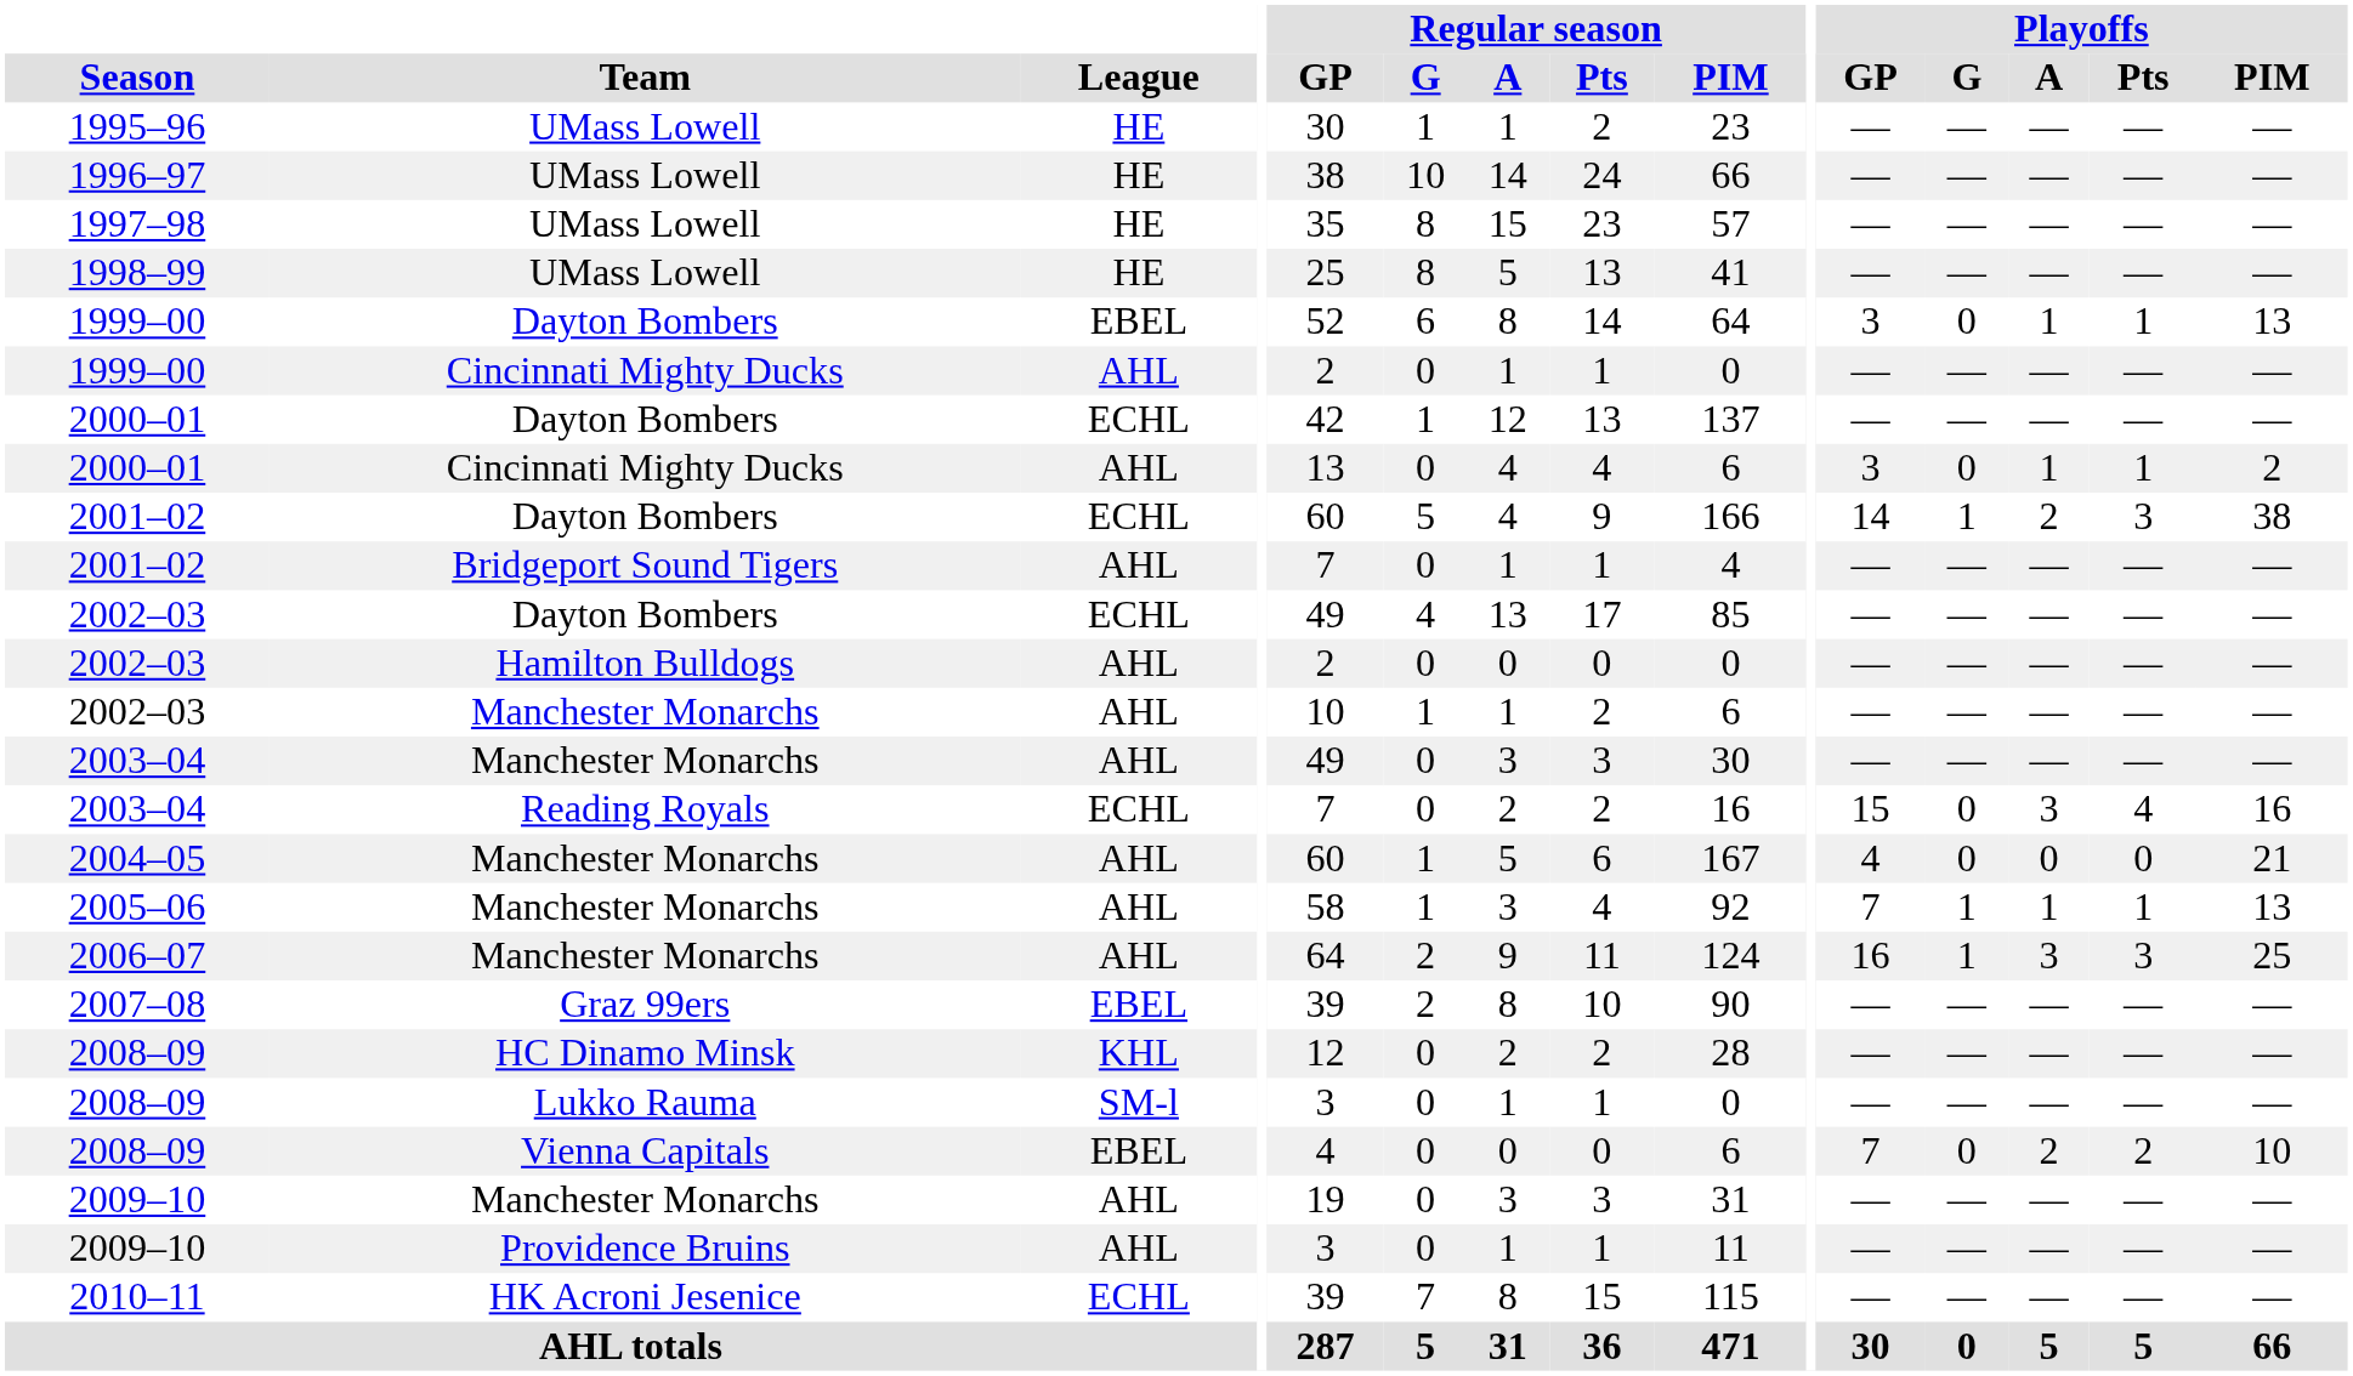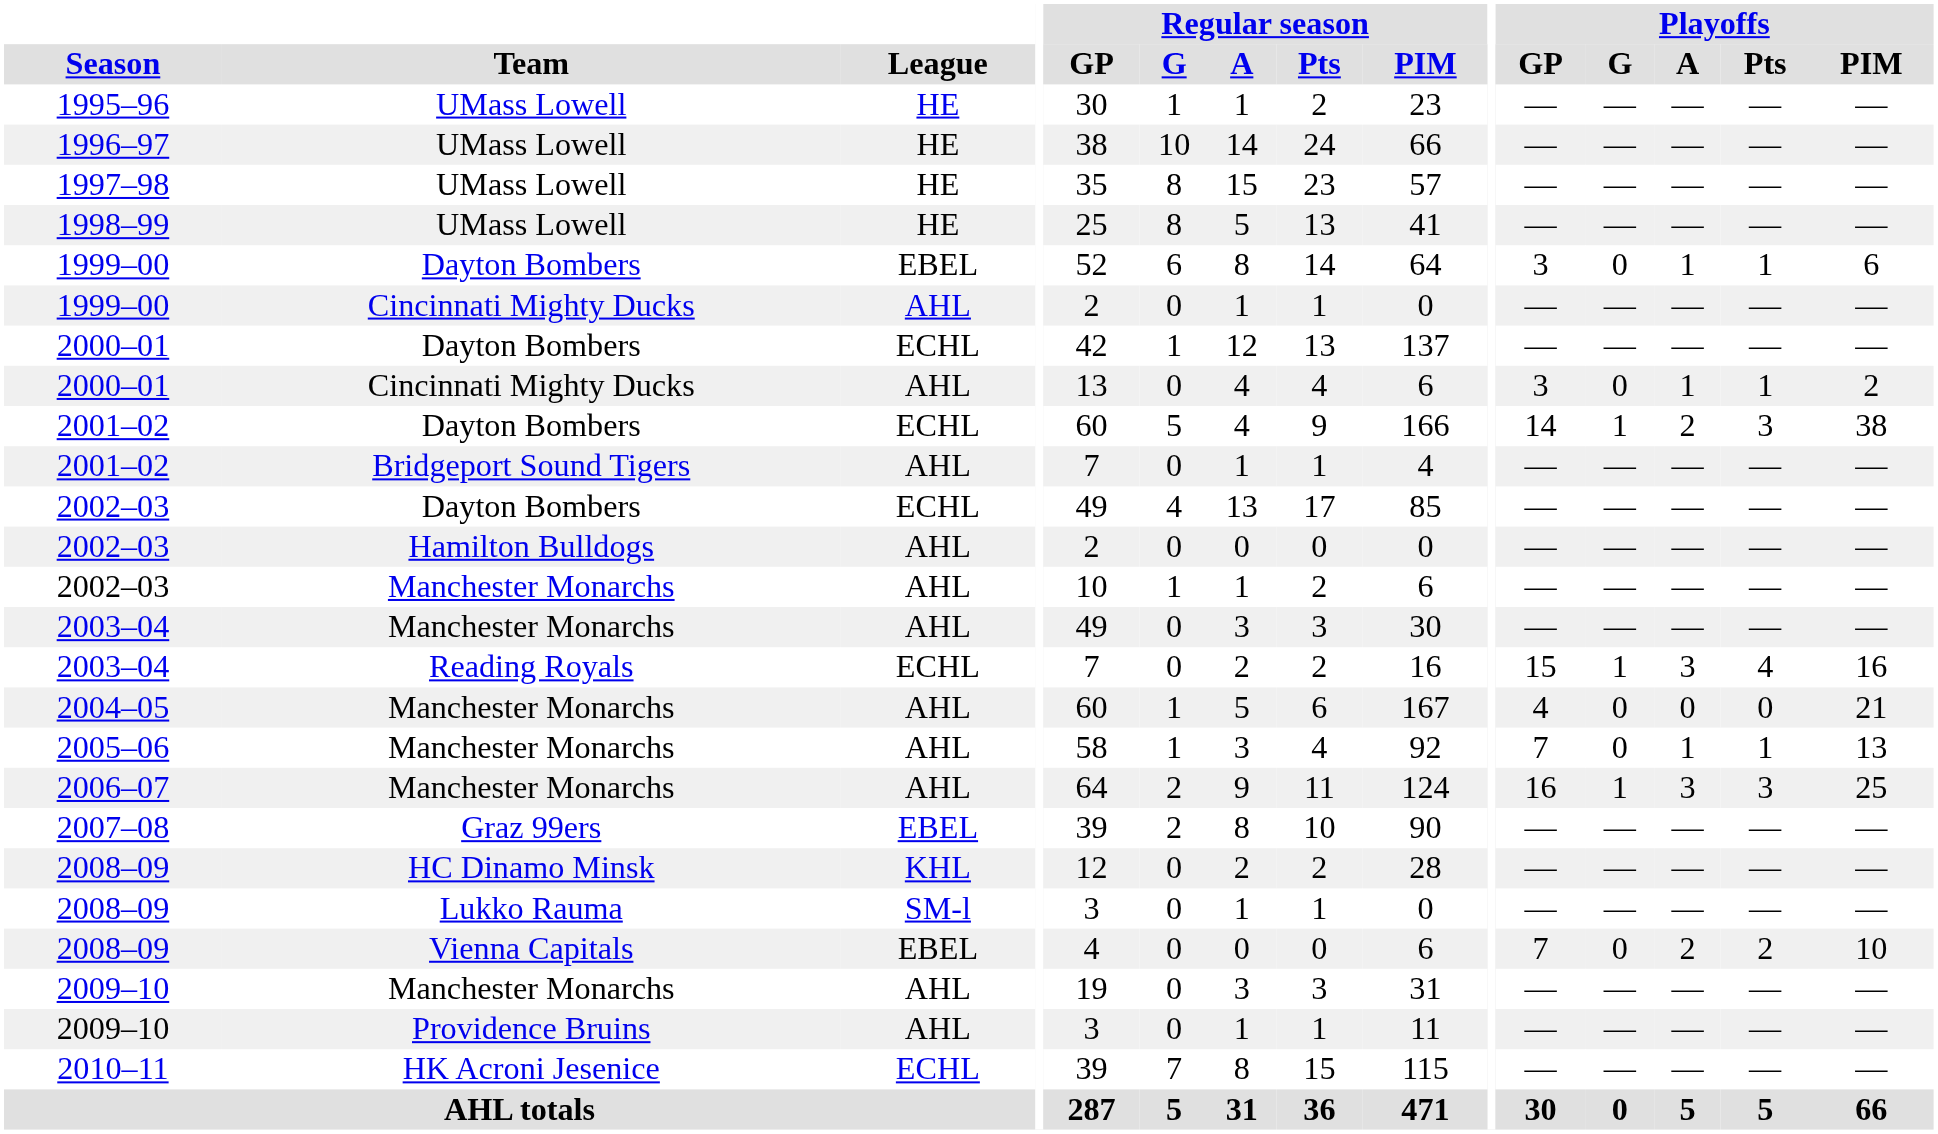1999–00 / Dayton Bombers | Playoffs / PIM: 13 -> 6
2003–04 / Reading Royals | Playoffs / G: 0 -> 1
2005–06 | Playoffs / G: 1 -> 0
